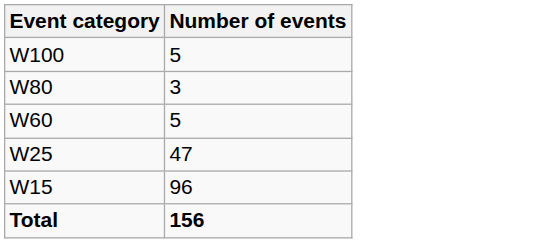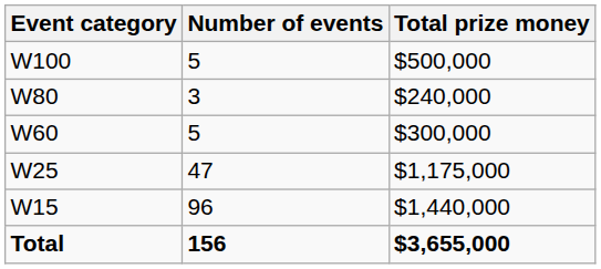+ column: Total prize money | $500,000 | $240,000 | $300,000 | $1,175,000 | $1,440,000 | $3,655,000
